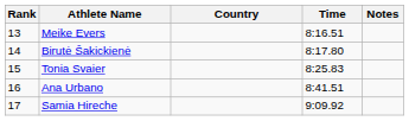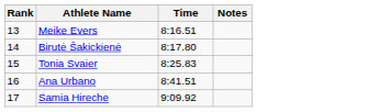- column: Country
